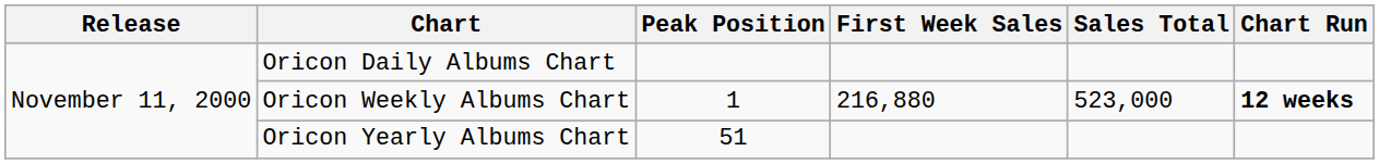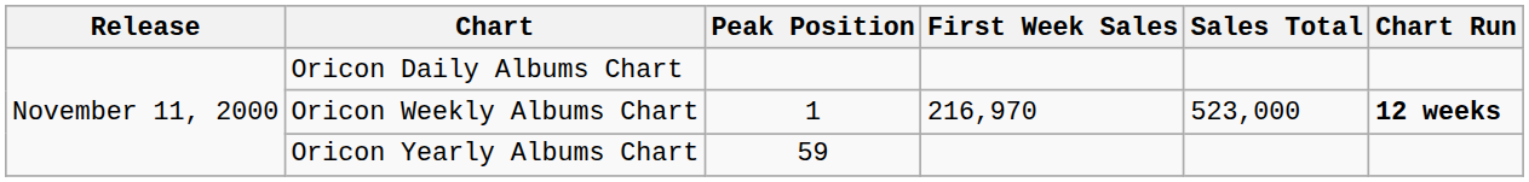Oricon Weekly Albums Chart | First Week Sales: 216,880 -> 216,970
Oricon Yearly Albums Chart | Peak Position: 51 -> 59
